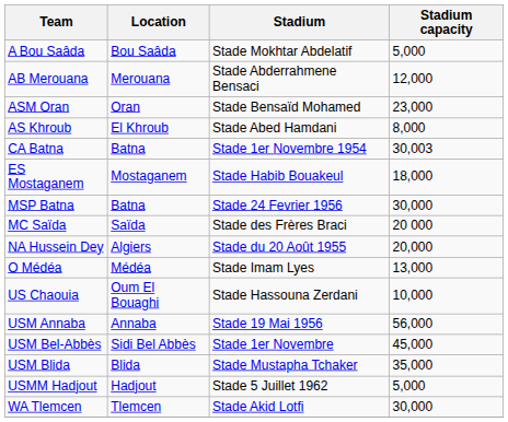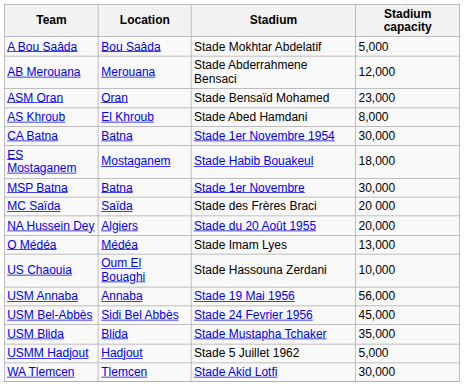CA Batna | Stadium capacity: 30,003 -> 30,000
MSP Batna | Stadium: Stade 24 Fevrier 1956 -> Stade 1er Novembre
USM Bel-Abbès | Stadium: Stade 1er Novembre -> Stade 24 Fevrier 1956
